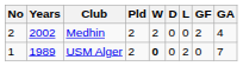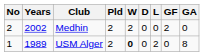Medhin | GA: 4 -> 0
USM Alger | GA: 7 -> 8
